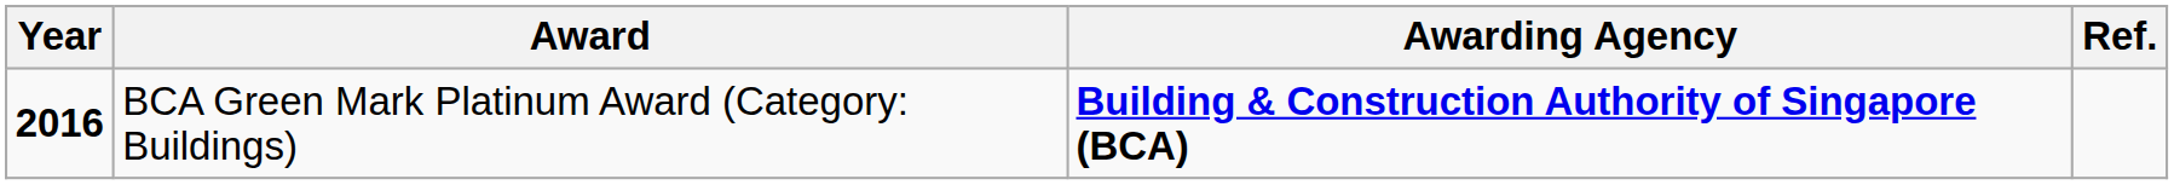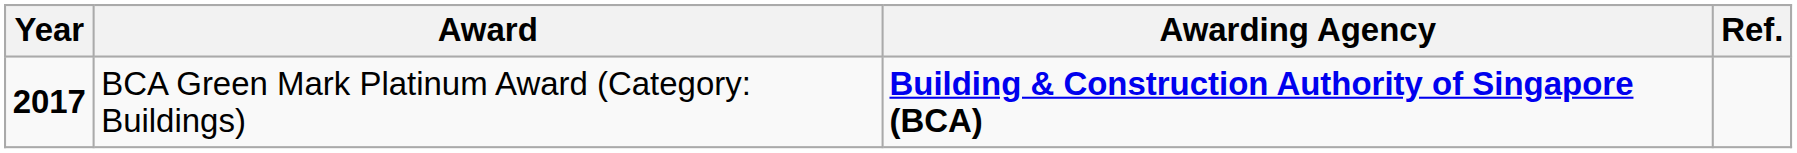BCA Green Mark Platinum Award (Category: Buildings) | Year: 2016 -> 2017
